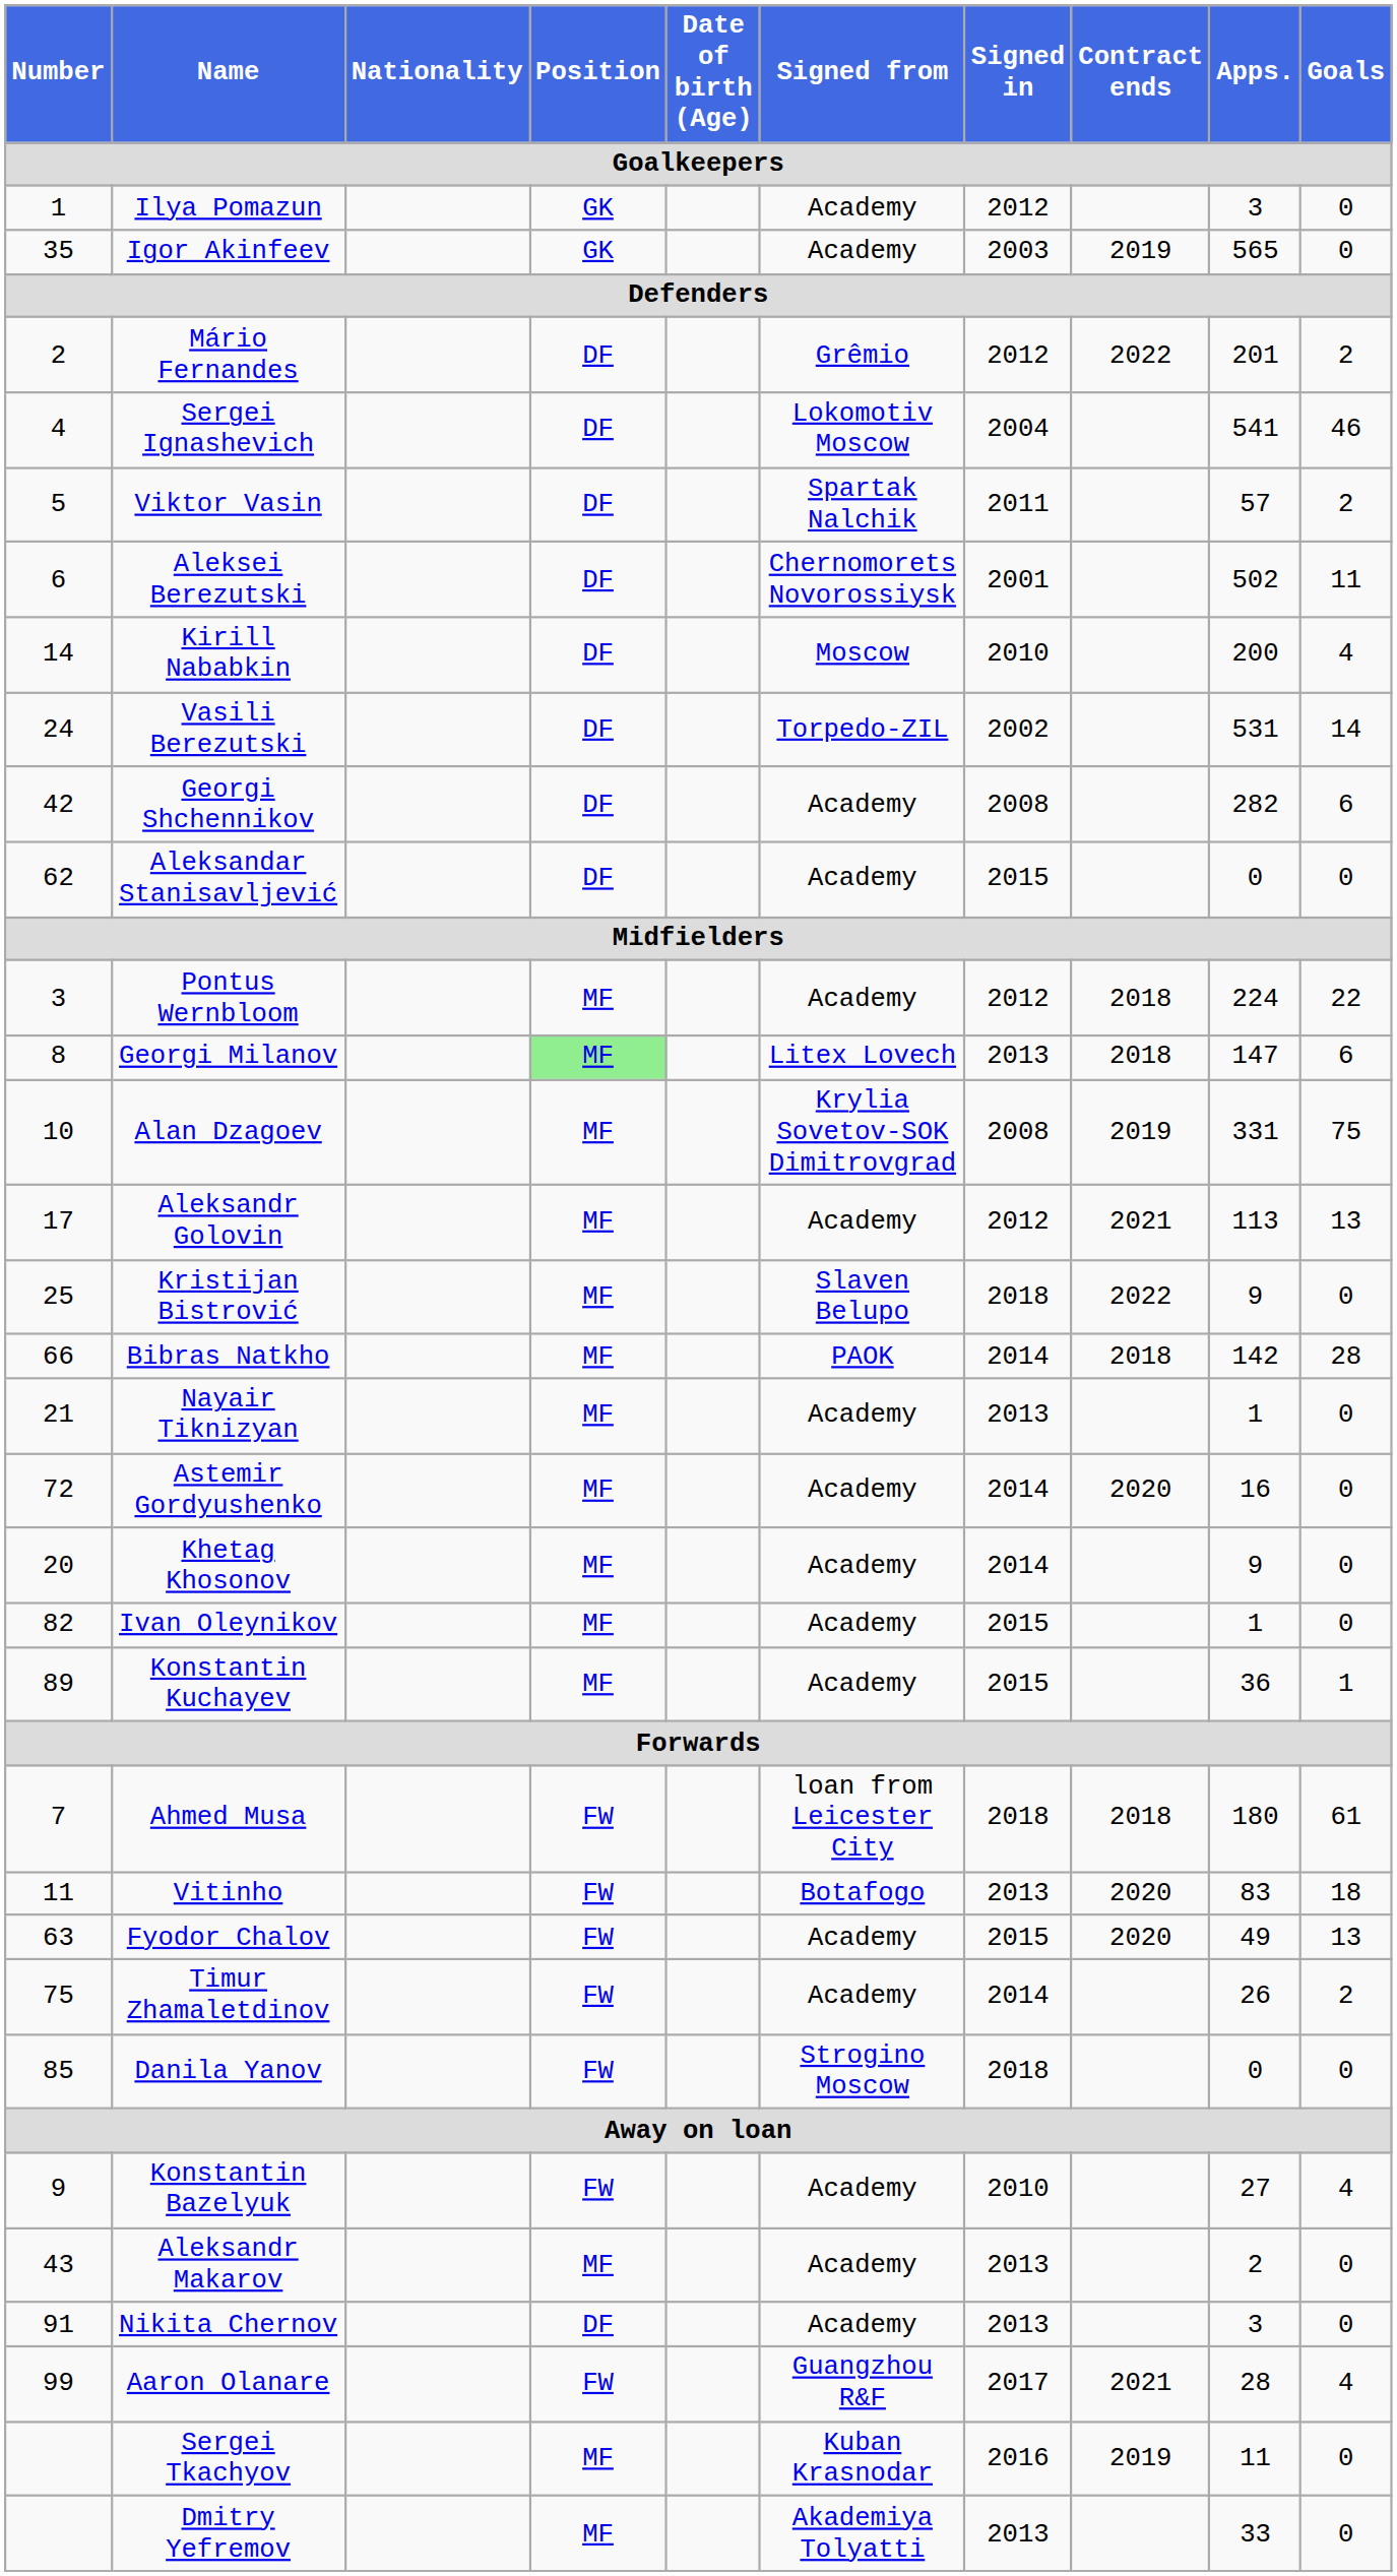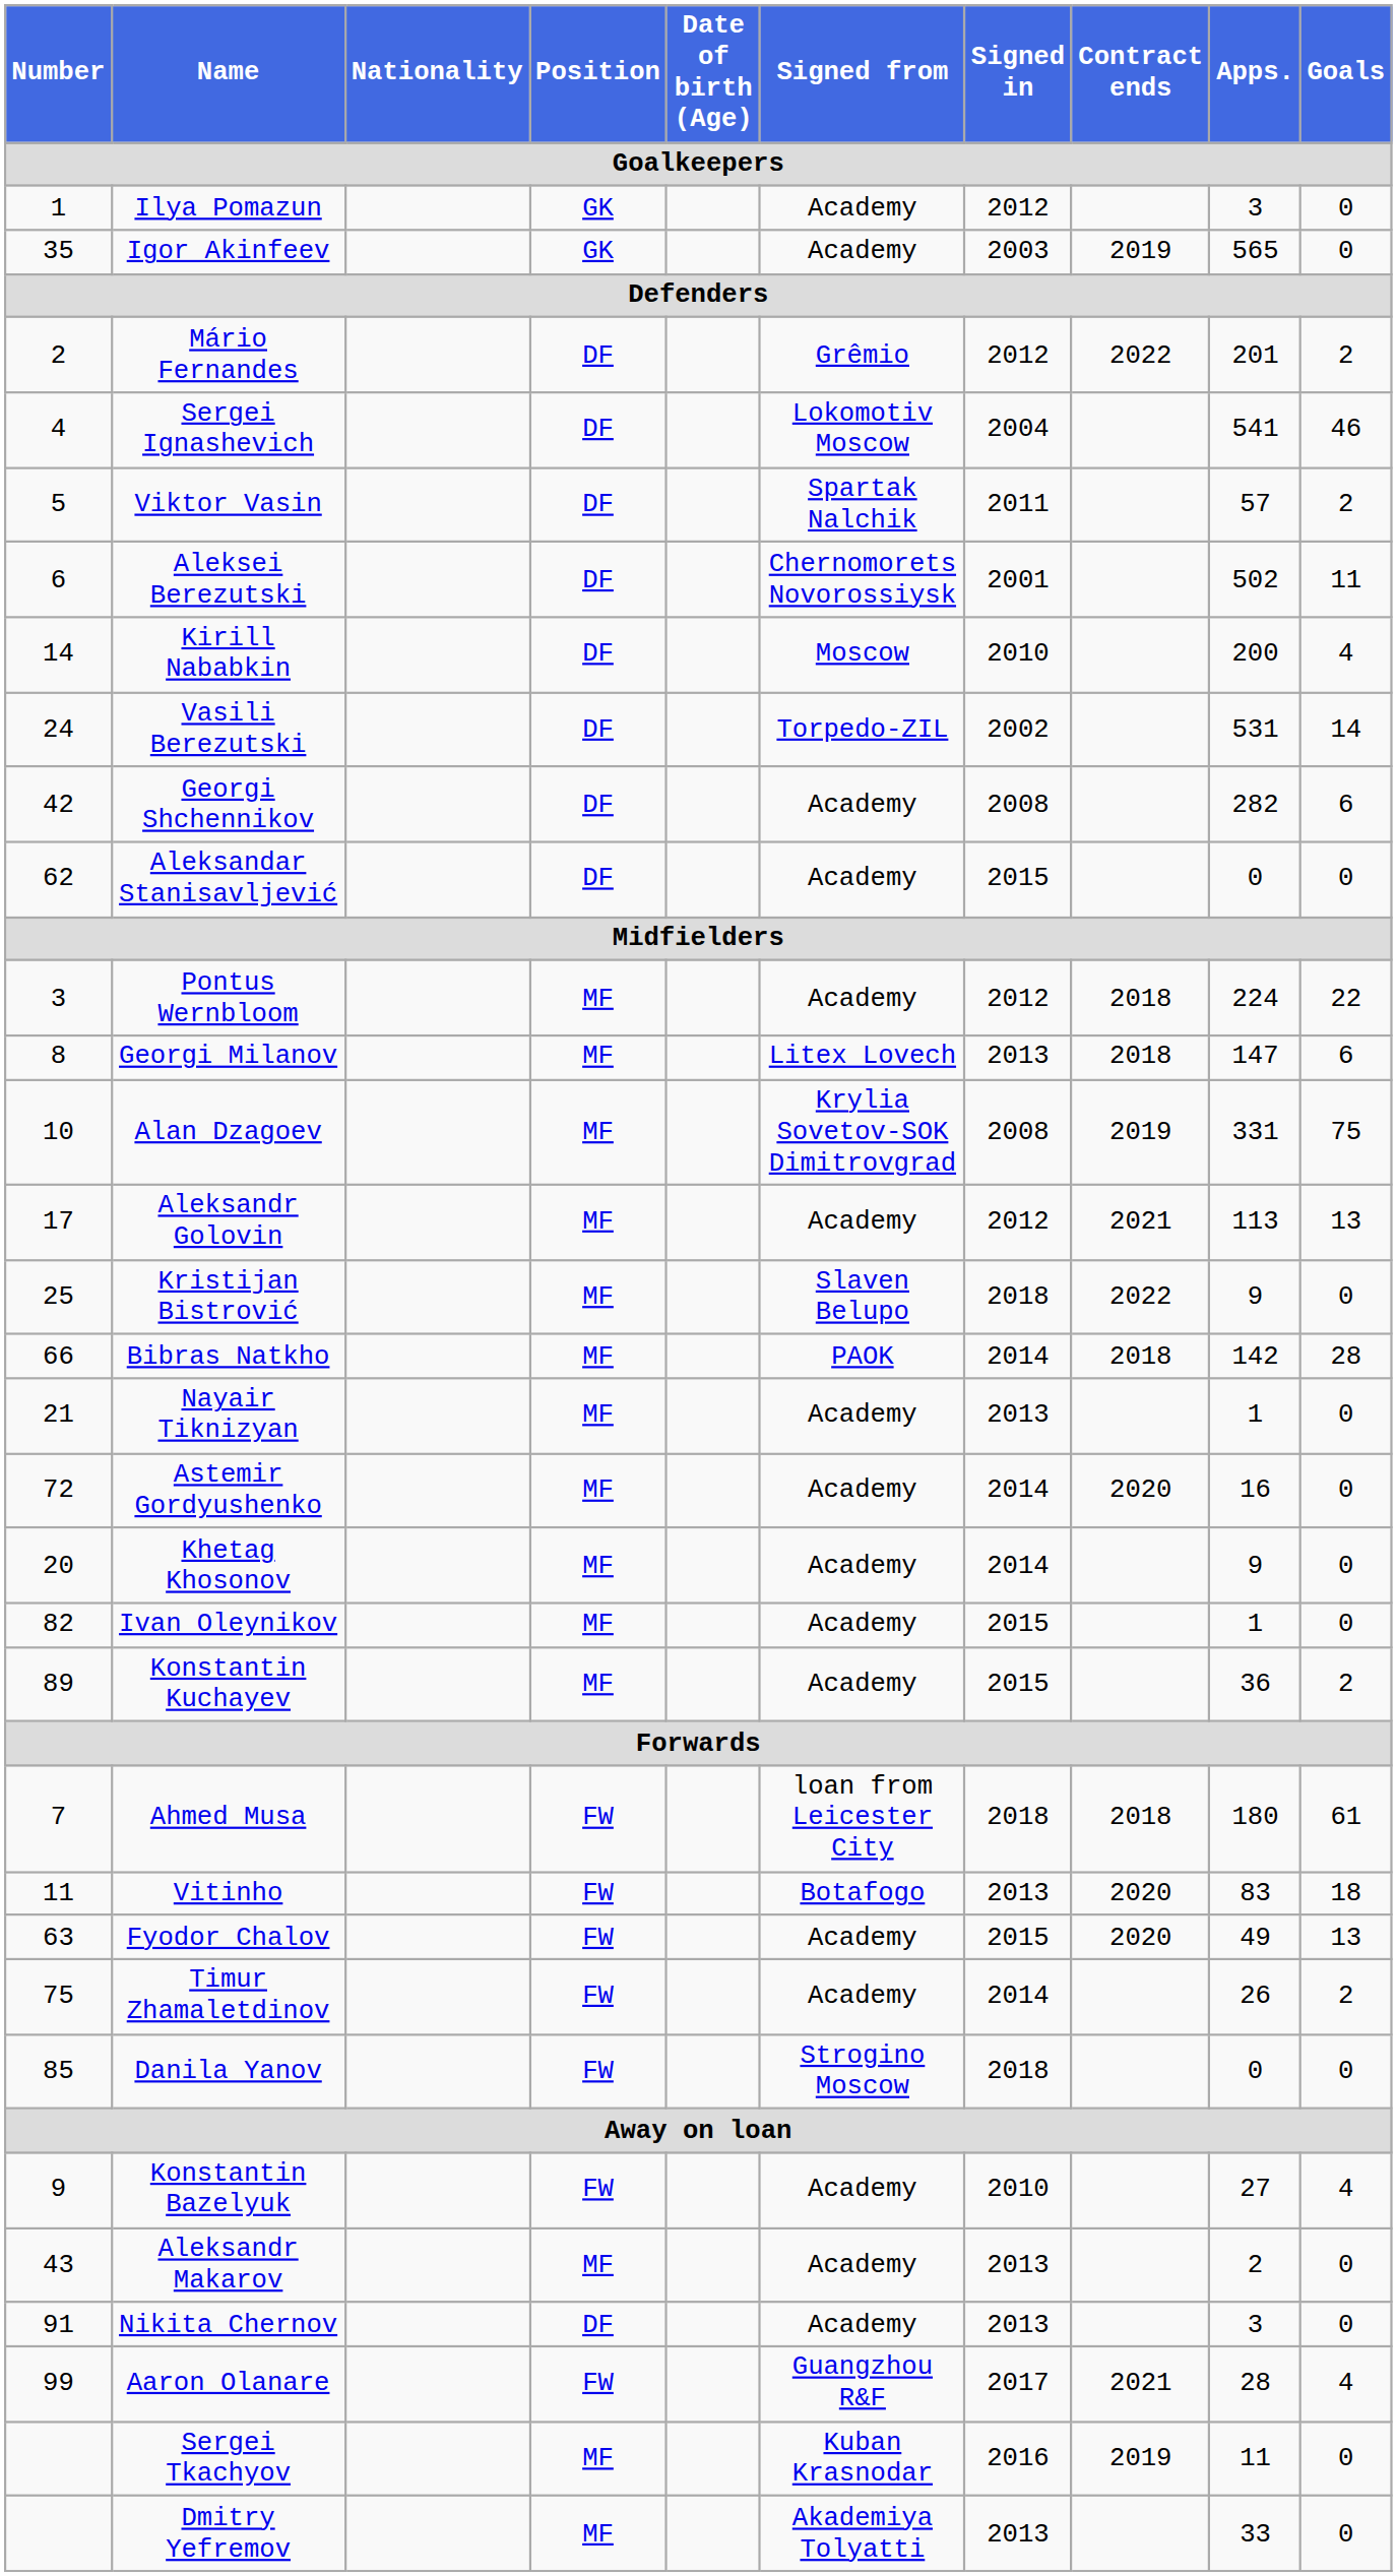Georgi Milanov | Position: lightgreen background -> no background
Konstantin Kuchayev | Goals: 1 -> 2
